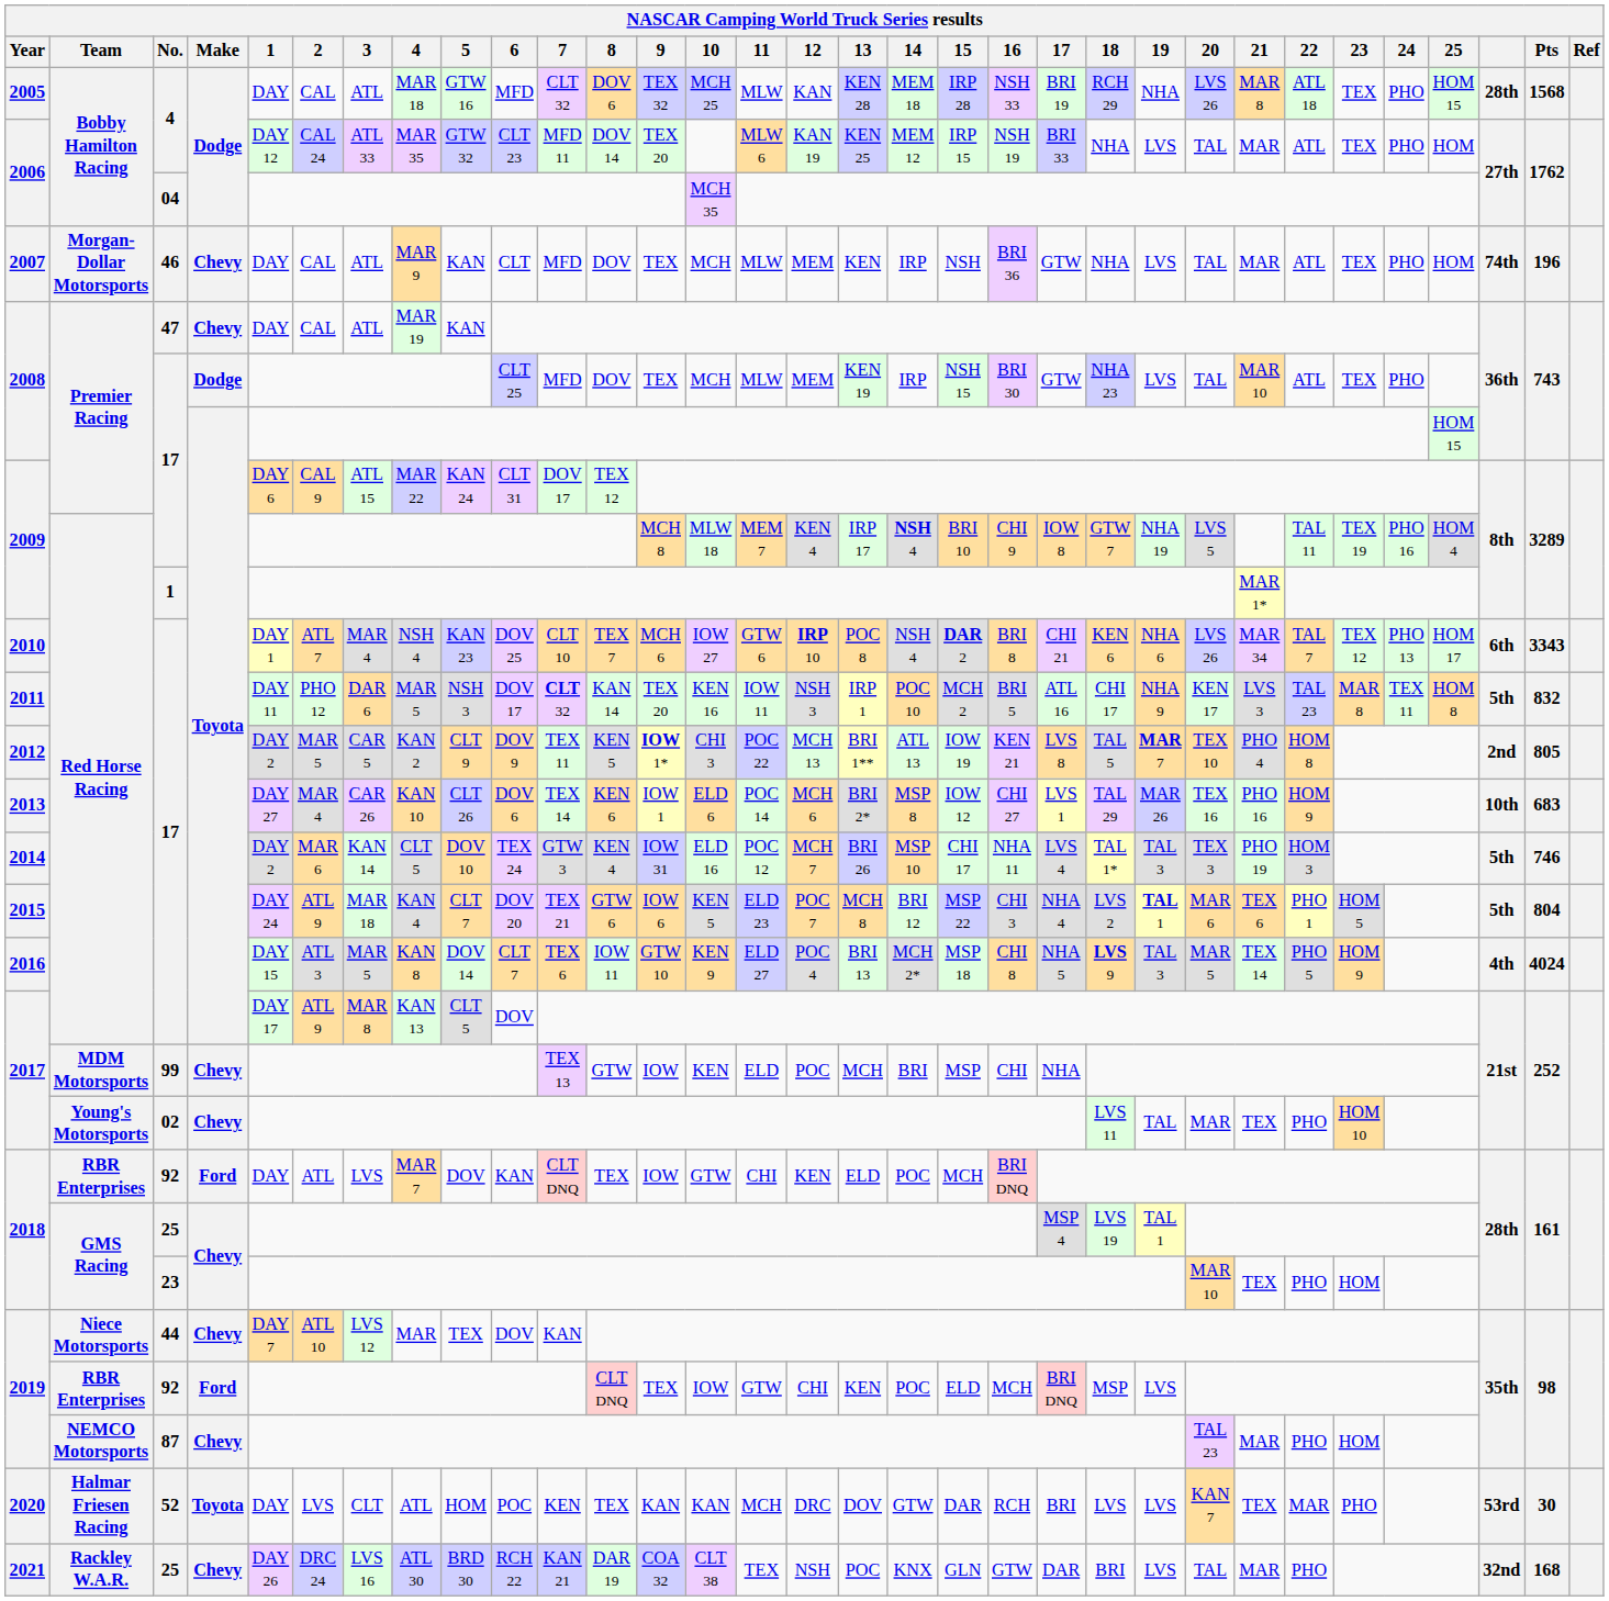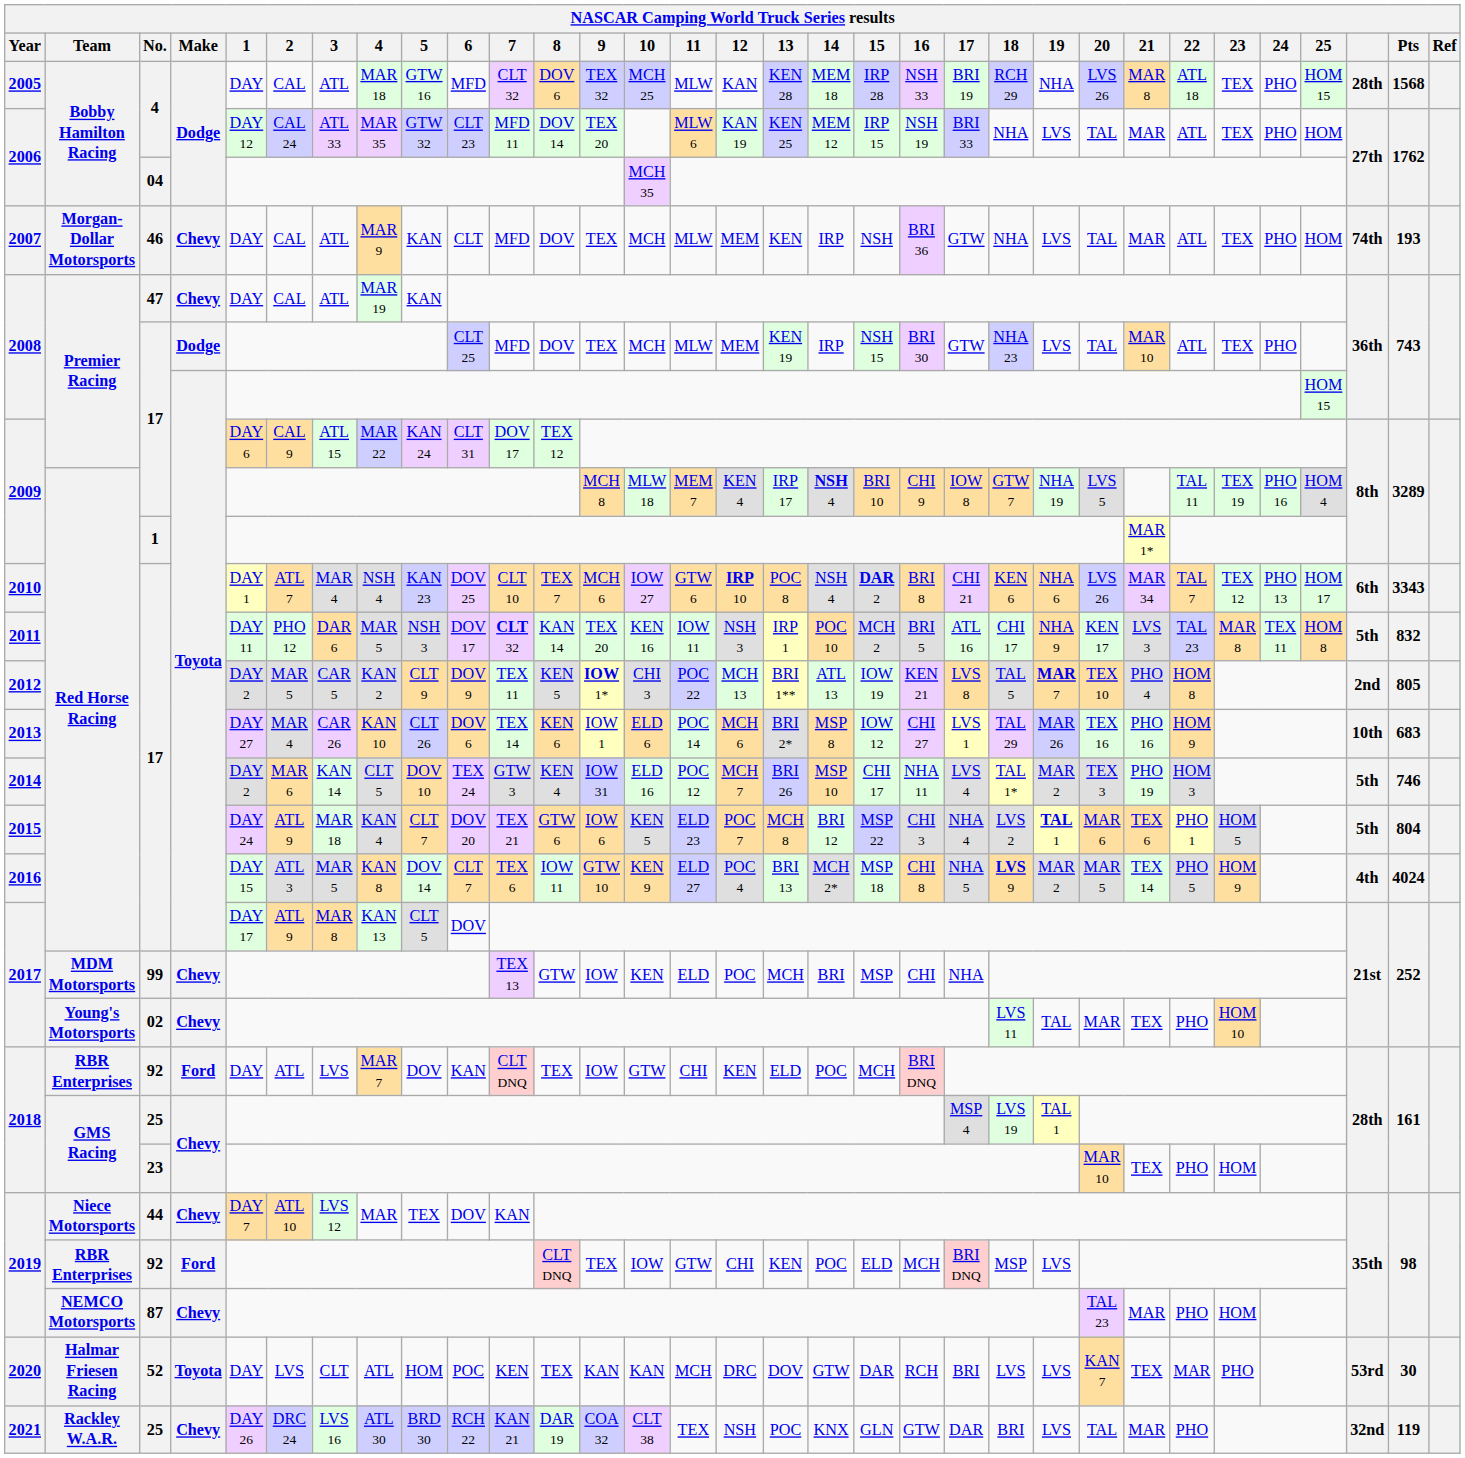2007 | Pts: 196 -> 193
2014 | 19: TAL 3 -> MAR 2
2016 | 19: TAL 3 -> MAR 2
2021 | Pts: 168 -> 119
